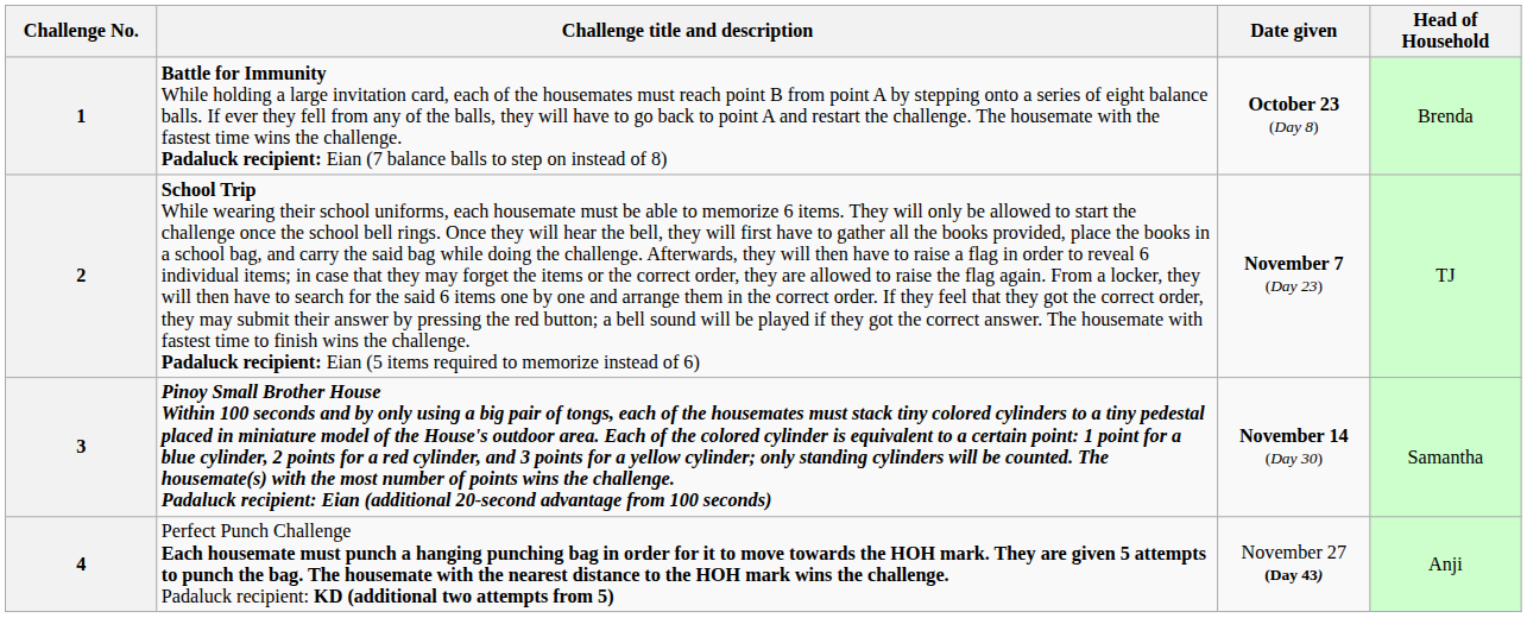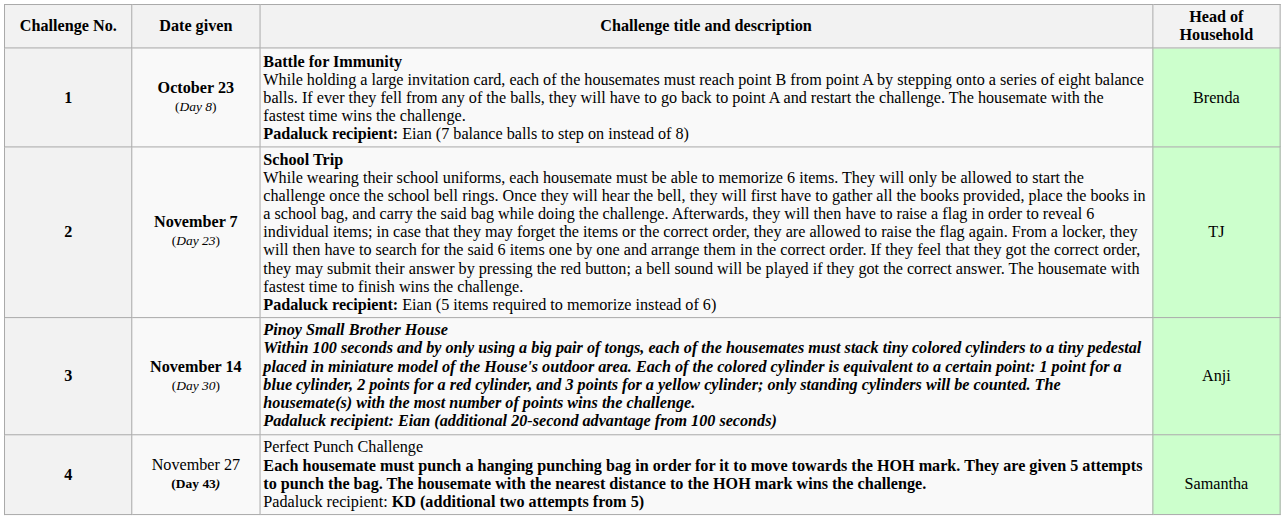columns swapped: Date given <-> Challenge title and description
3 | Head of Household: Samantha -> Anji
4 | Head of Household: Anji -> Samantha
